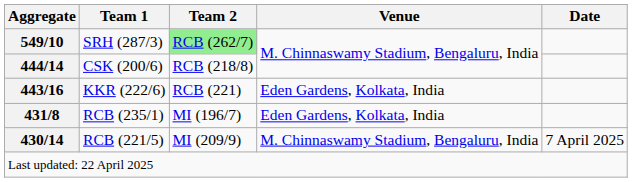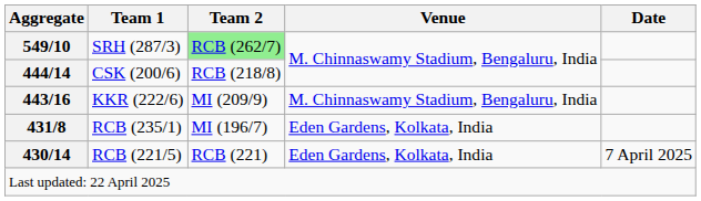KKR (222/6) | Team 2: RCB (221) -> MI (209/9)
KKR (222/6) | Venue: Eden Gardens, Kolkata, India -> M. Chinnaswamy Stadium, Bengaluru, India
RCB (221/5) | Team 2: MI (209/9) -> RCB (221)
RCB (221/5) | Venue: M. Chinnaswamy Stadium, Bengaluru, India -> Eden Gardens, Kolkata, India
